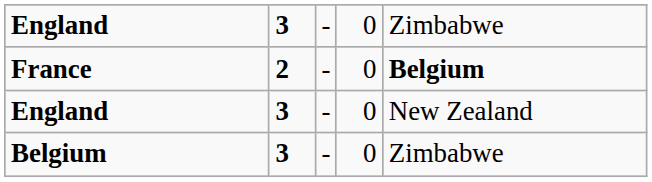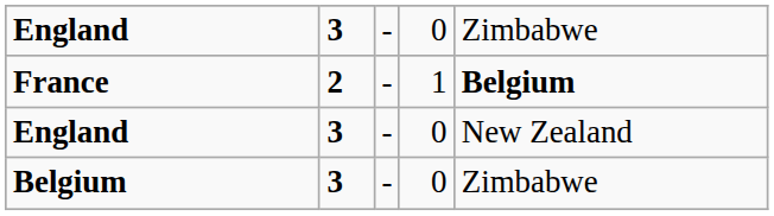France | column 4: 0 -> 1
